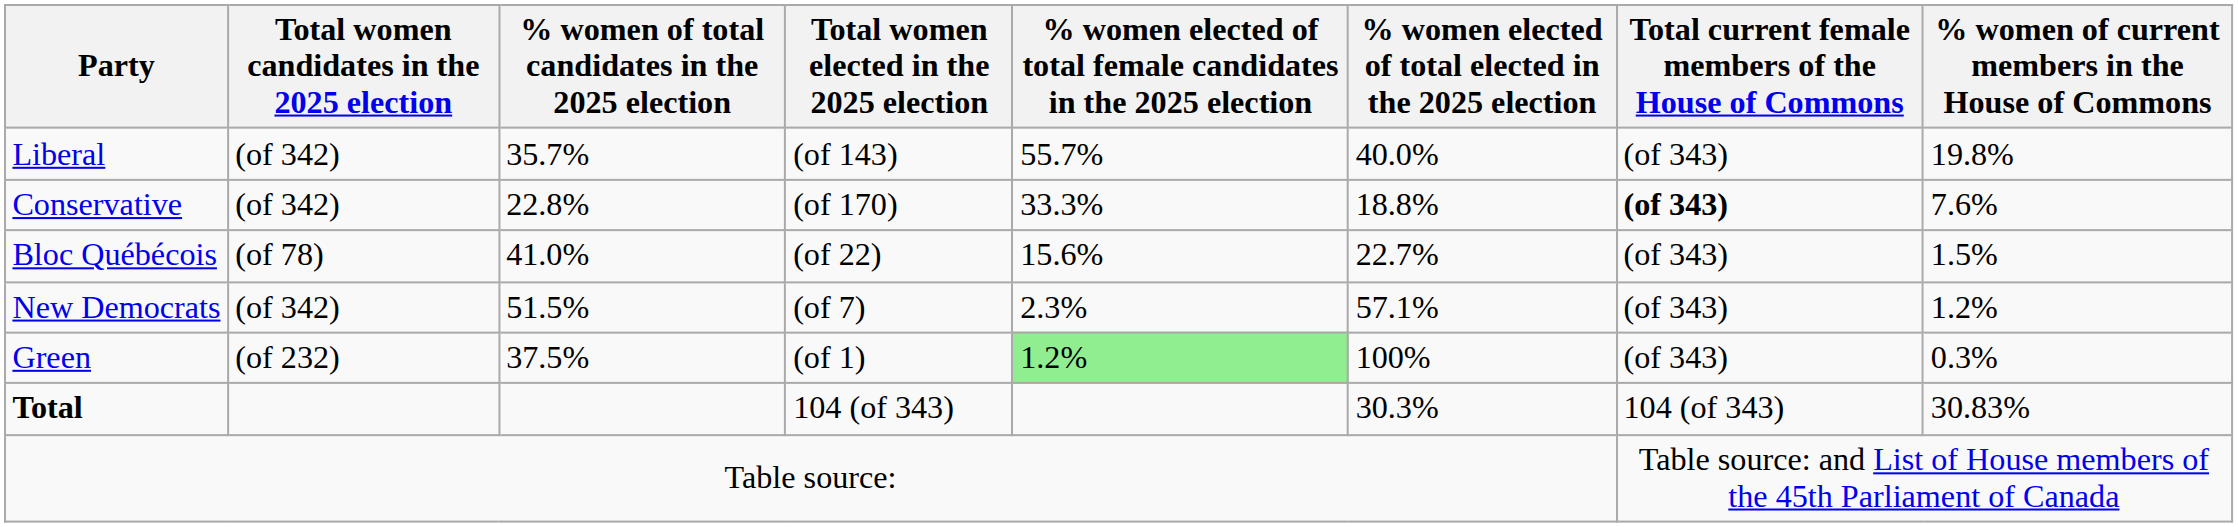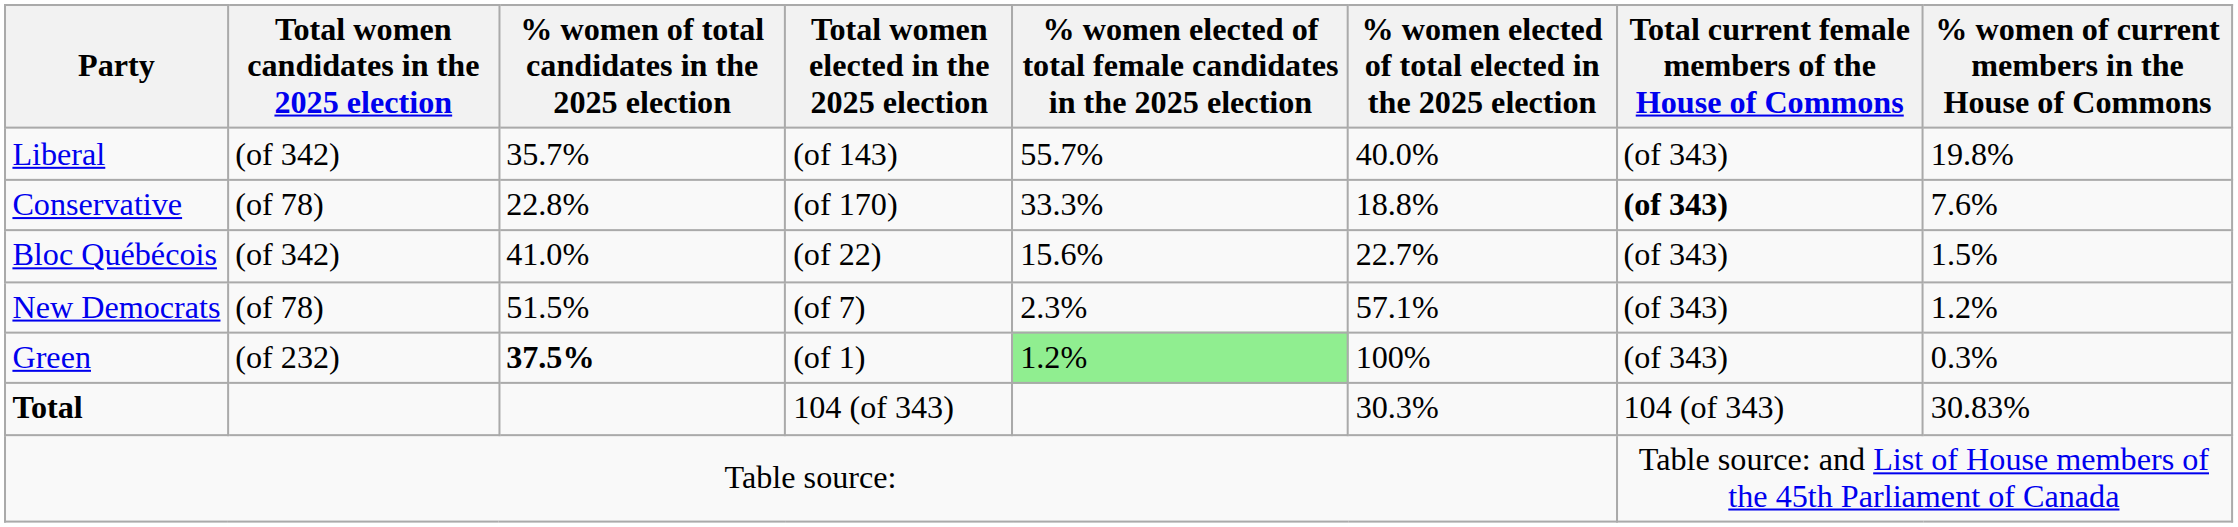Conservative | Total women candidates in the 2025 election: (of 342) -> (of 78)
Bloc Québécois | Total women candidates in the 2025 election: (of 78) -> (of 342)
New Democrats | Total women candidates in the 2025 election: (of 342) -> (of 78)
Green | % women of total candidates in the 2025 election: normal -> bold
